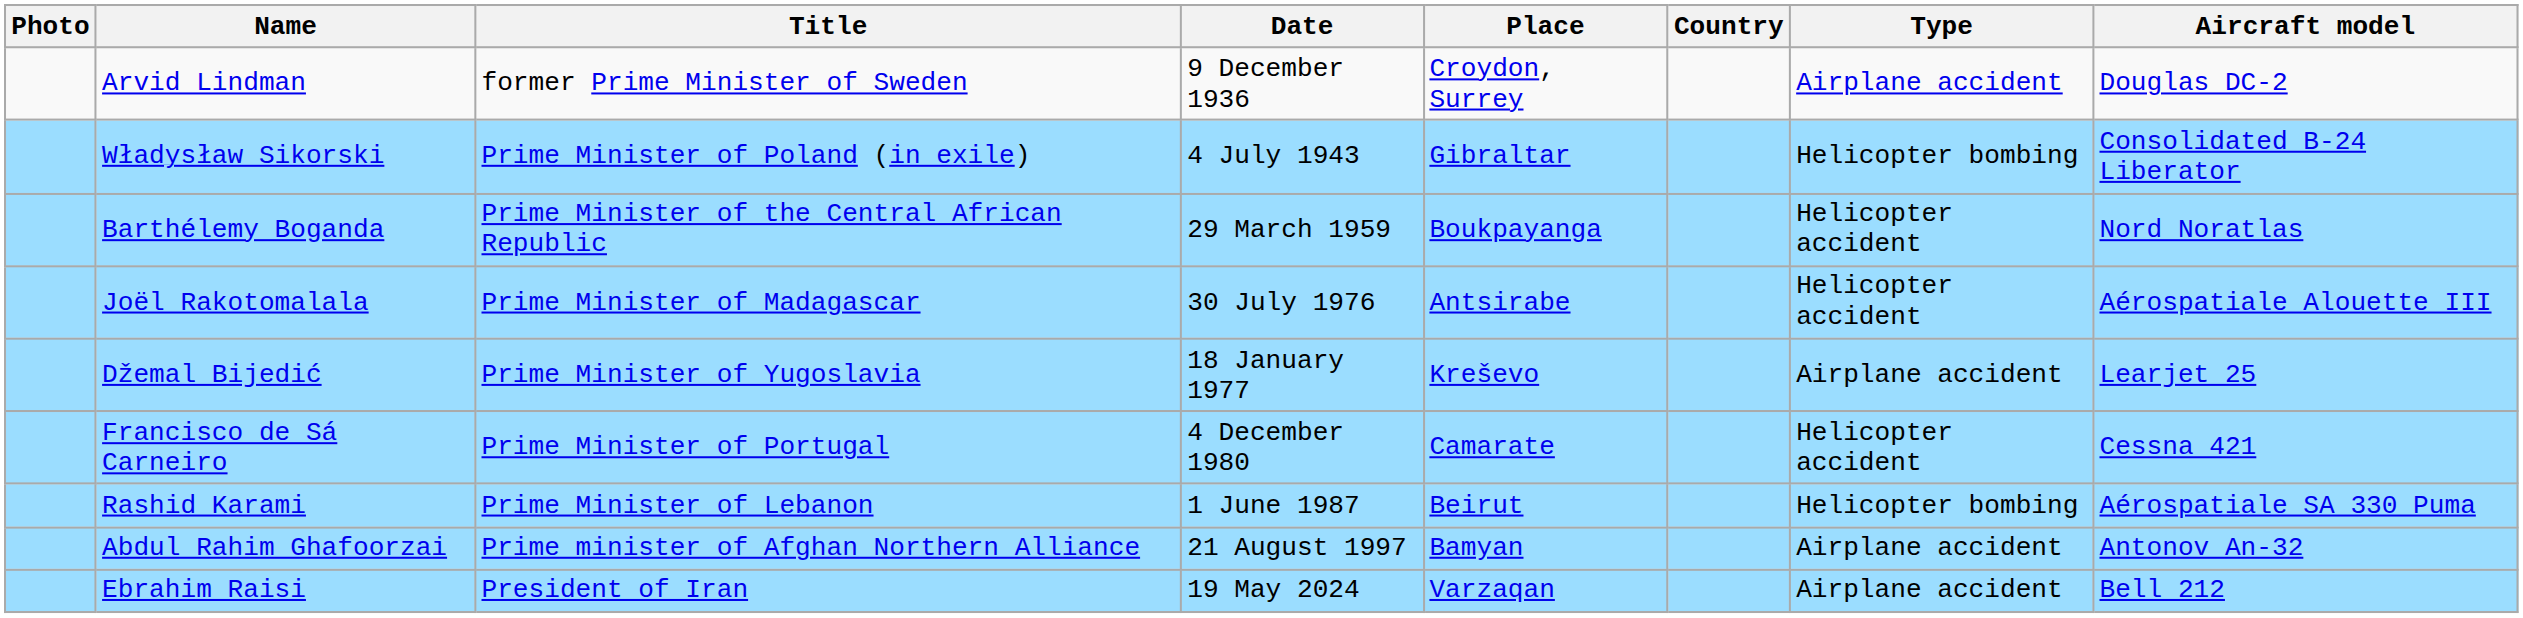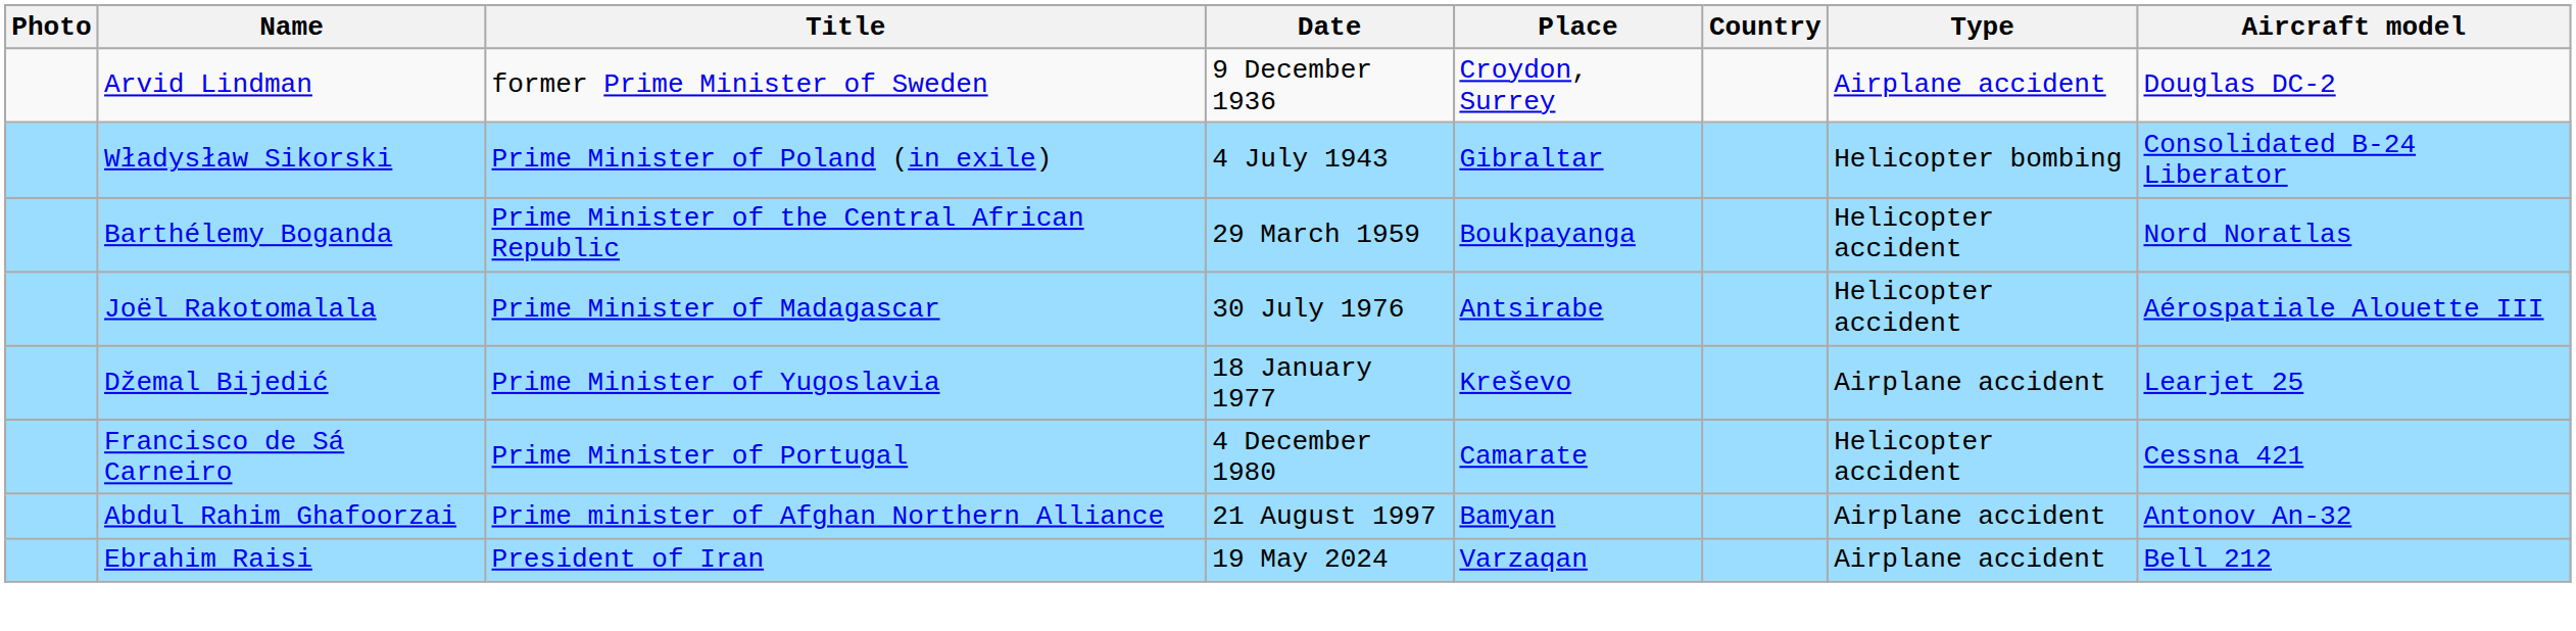- row: Rashid Karami | Prime Minister of Lebanon | 1 June 1987 | Beirut | Helicopter bombing | Aérospatiale SA 330 Puma
